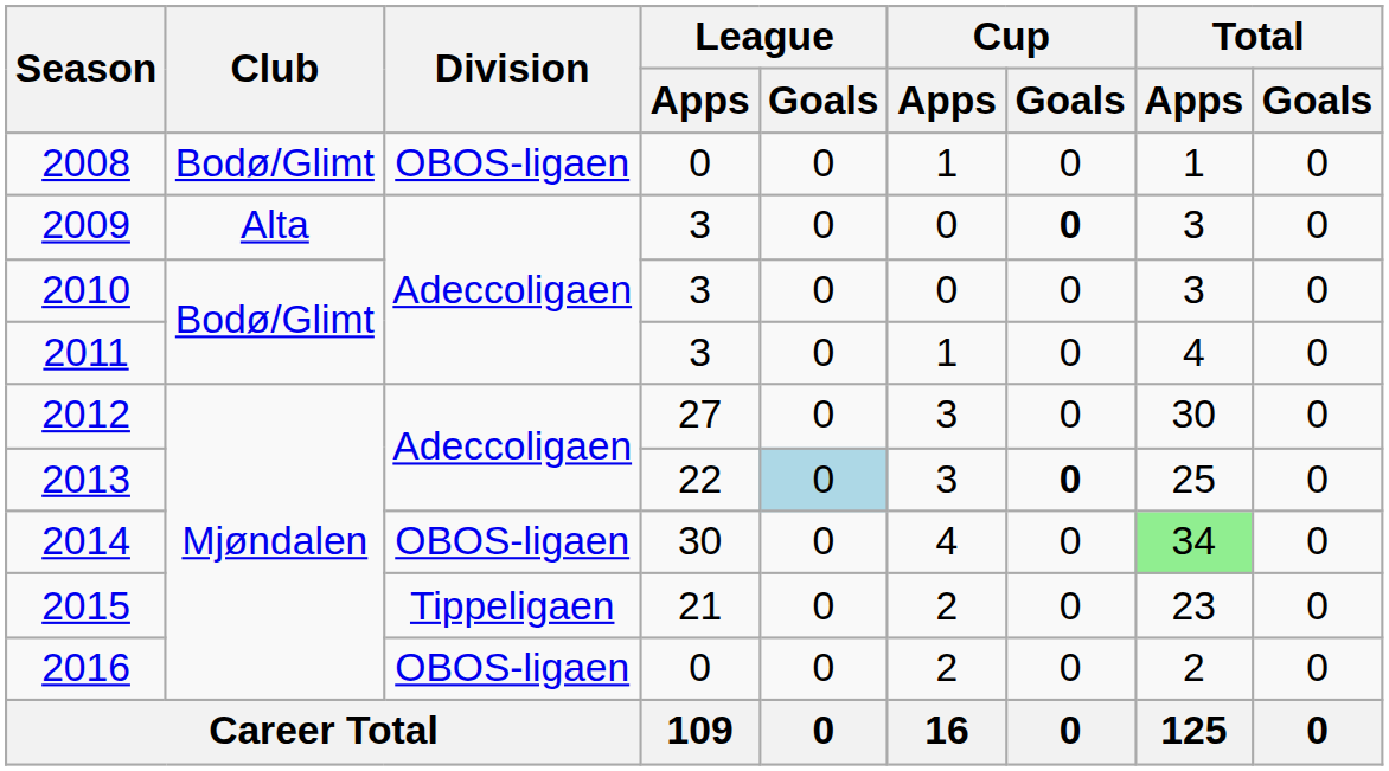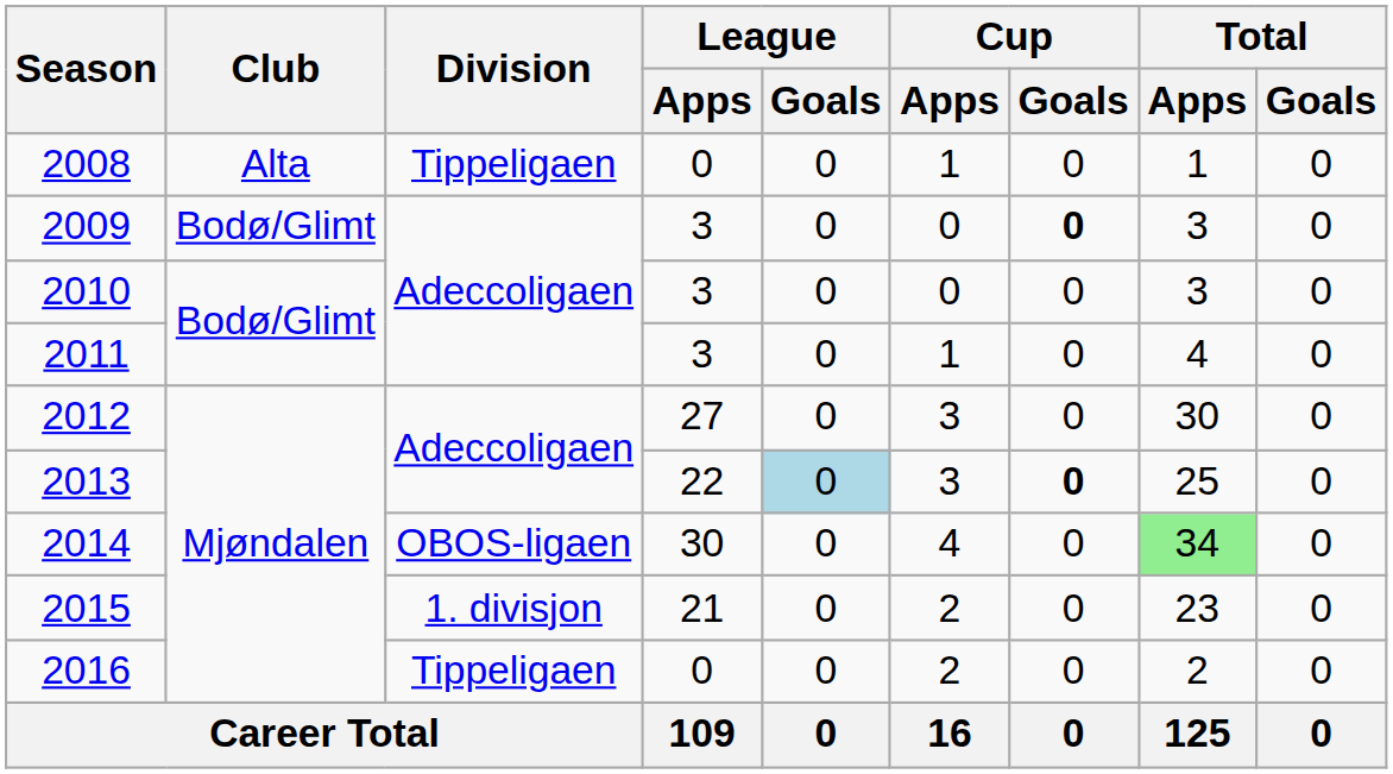2008 | Club: Bodø/Glimt -> Alta
2008 | Division: OBOS-ligaen -> Tippeligaen
2009 | Club: Alta -> Bodø/Glimt
2015 | Division: Tippeligaen -> 1. divisjon
2016 | Division: OBOS-ligaen -> Tippeligaen
